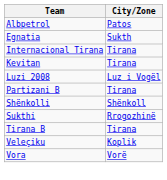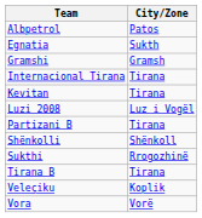+ row: Gramshi | Gramsh
